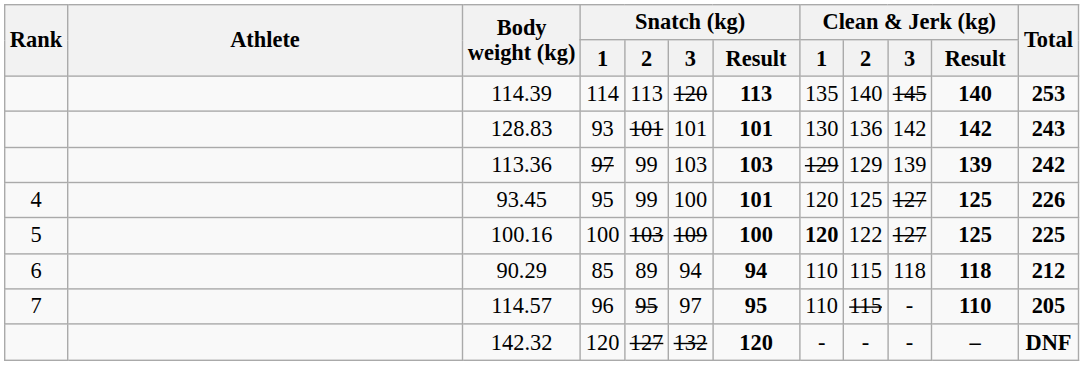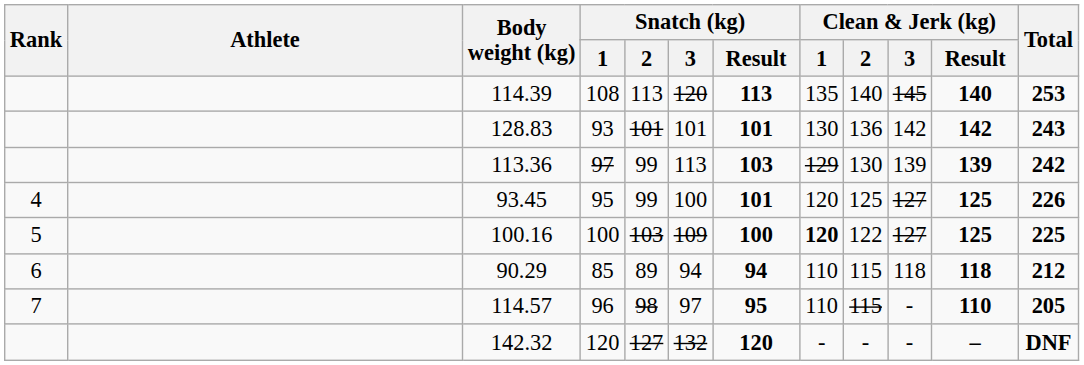114.39 | Snatch (kg) / 1: 114 -> 108
113.36 | Snatch (kg) / 3: 103 -> 113
113.36 | Clean & Jerk (kg) / 2: 129 -> 130
114.57 | Snatch (kg) / 2: 95 -> 98
